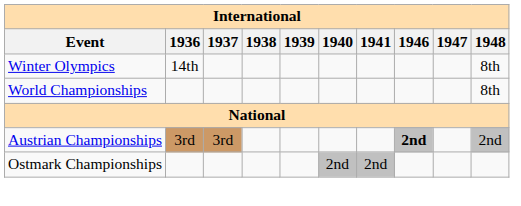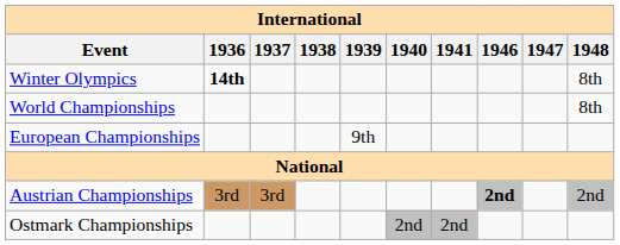Winter Olympics | 1936: normal -> bold
+ row: European Championships | 9th
